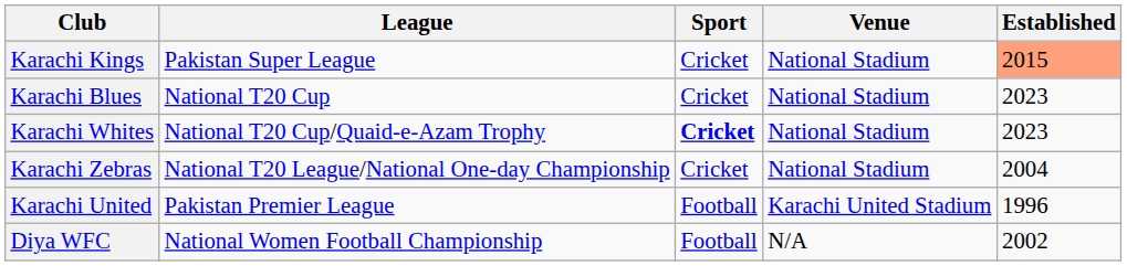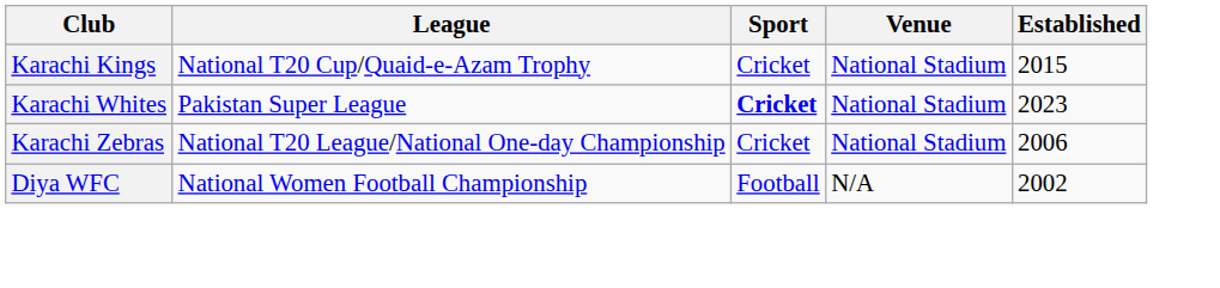Karachi Kings | League: Pakistan Super League -> National T20 Cup/Quaid-e-Azam Trophy
Karachi Kings | Established: lightsalmon background -> no background
- row: Karachi Blues | National T20 Cup | Cricket | National Stadium | 2023
Karachi Whites | League: National T20 Cup/Quaid-e-Azam Trophy -> Pakistan Super League
Karachi Zebras | Established: 2004 -> 2006
- row: Karachi United | Pakistan Premier League | Football | Karachi United Stadium | 1996
